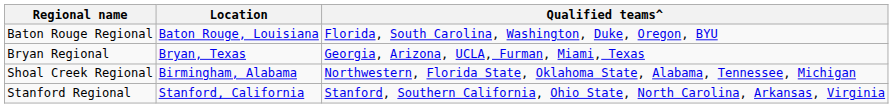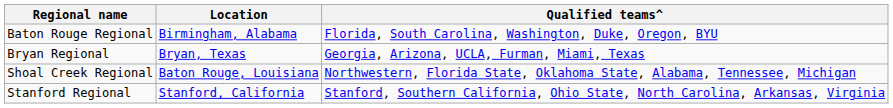Baton Rouge Regional | Location: Baton Rouge, Louisiana -> Birmingham, Alabama
Shoal Creek Regional | Location: Birmingham, Alabama -> Baton Rouge, Louisiana
